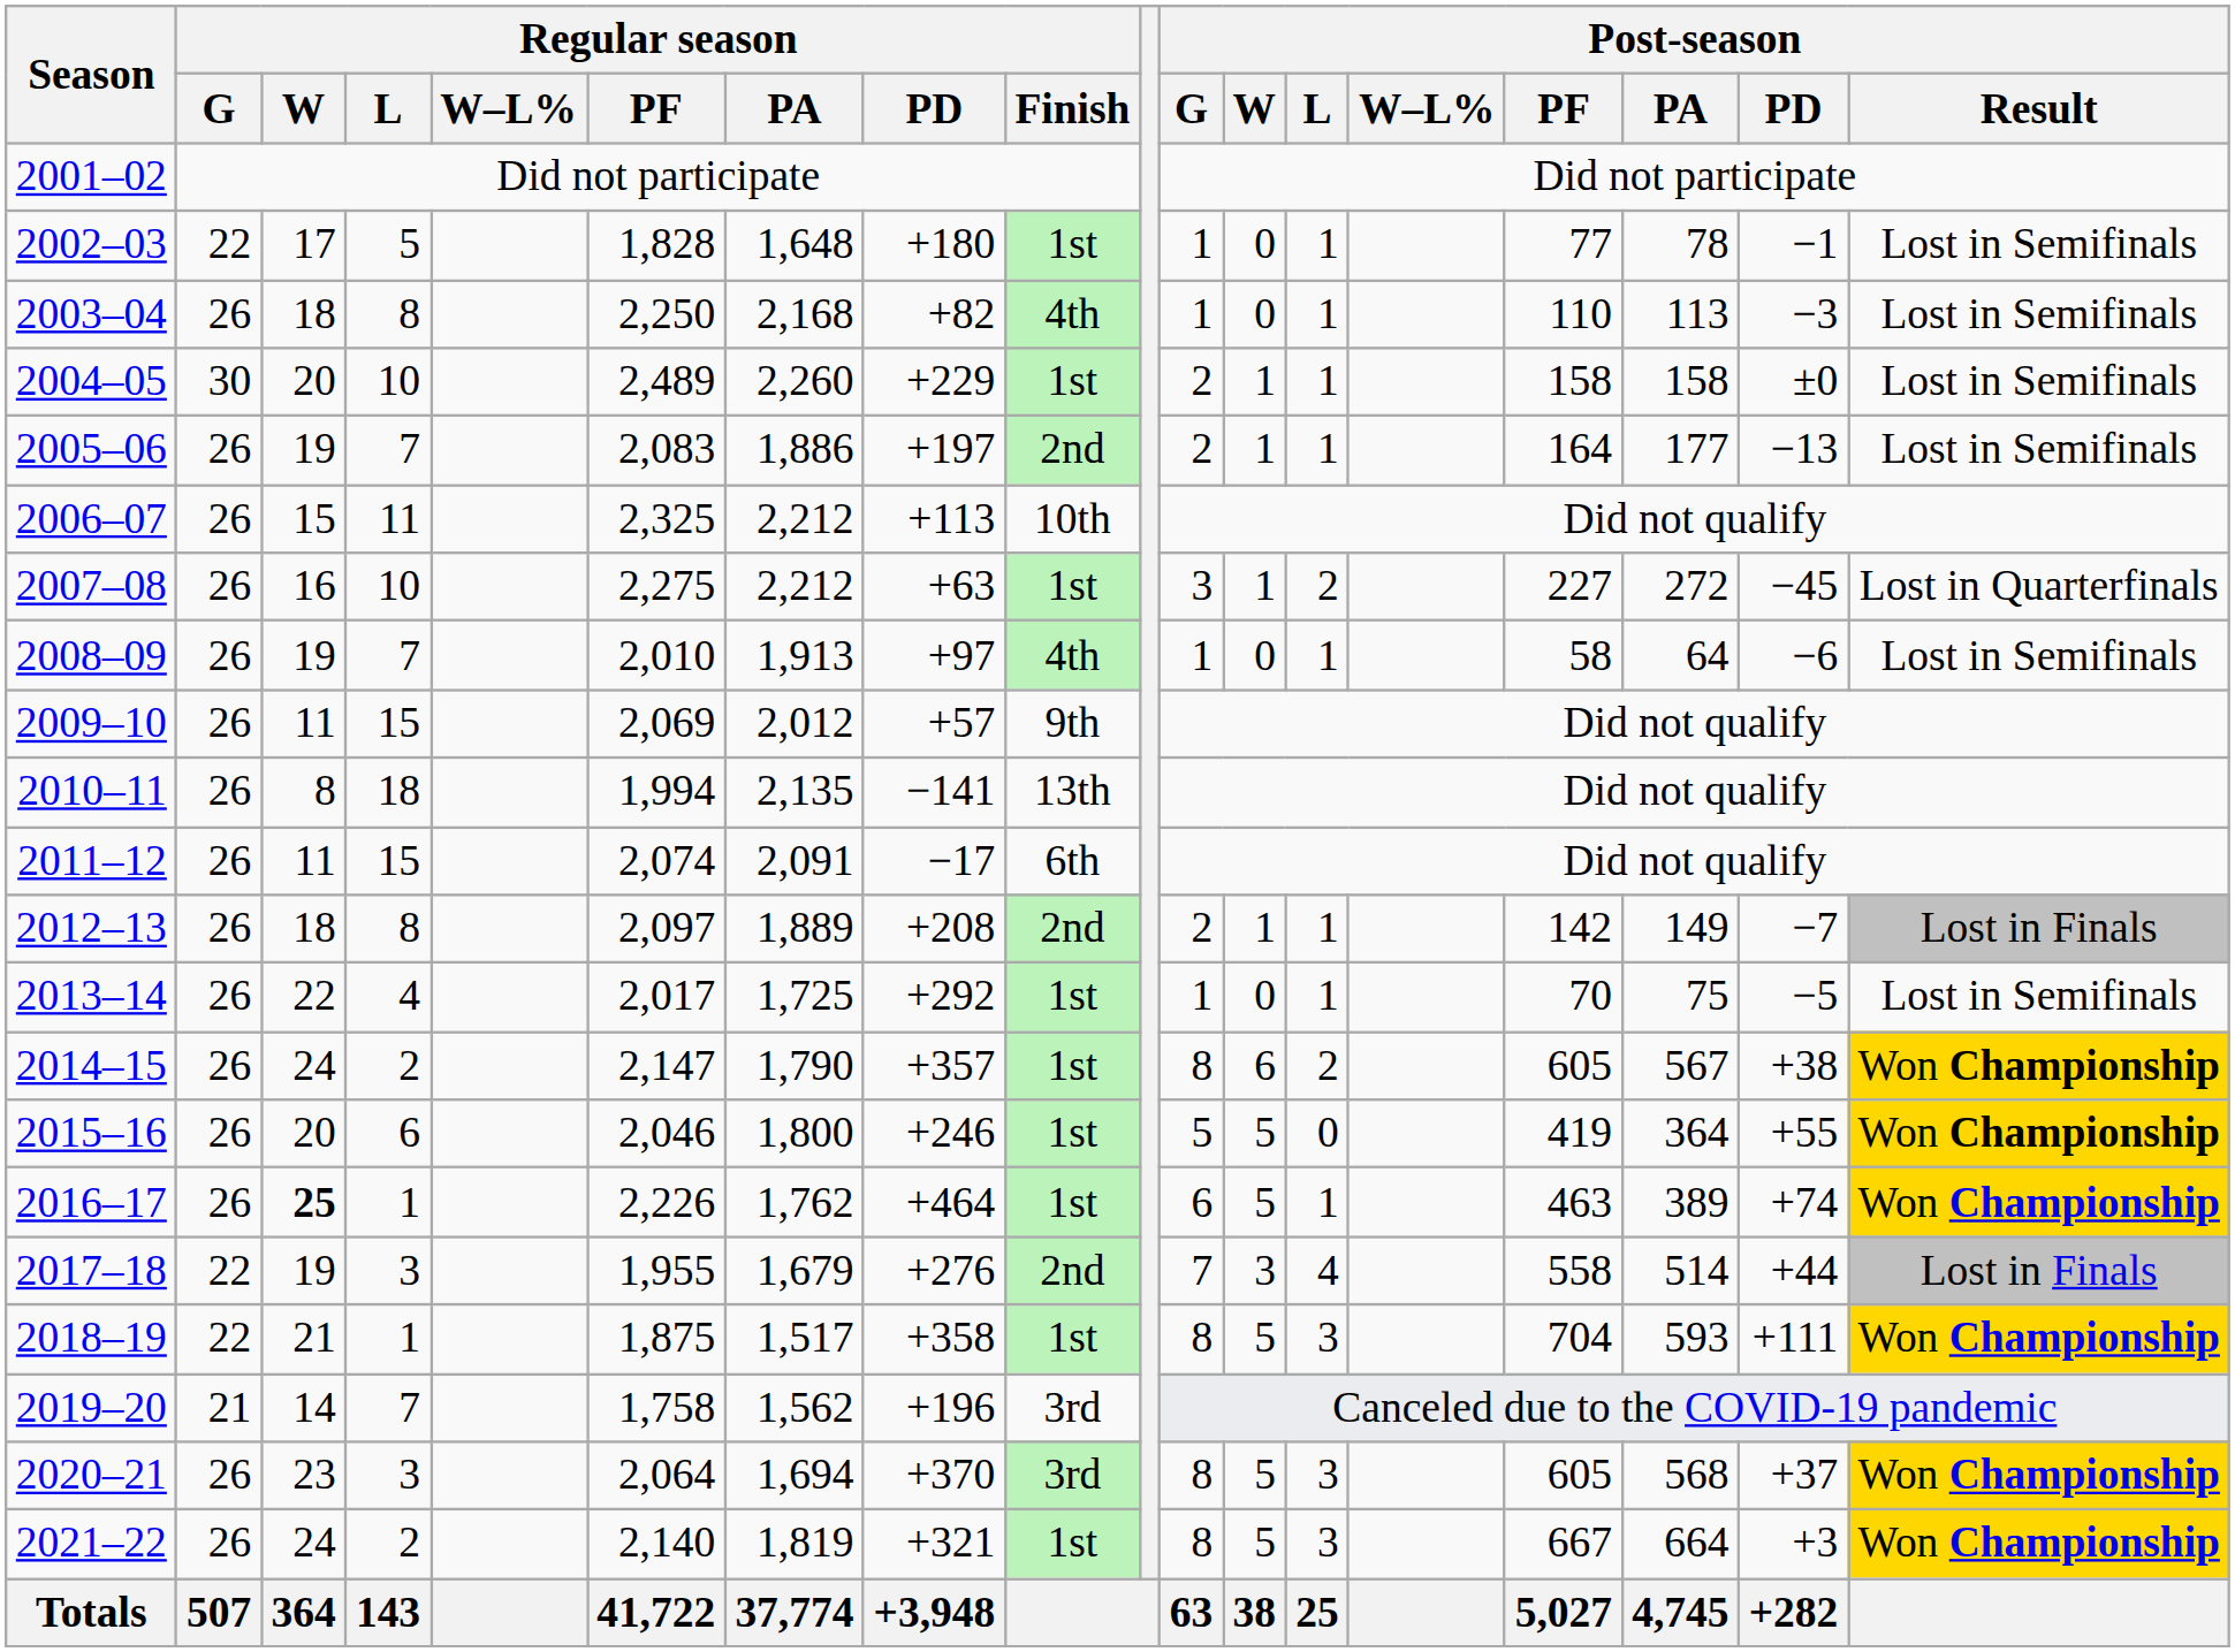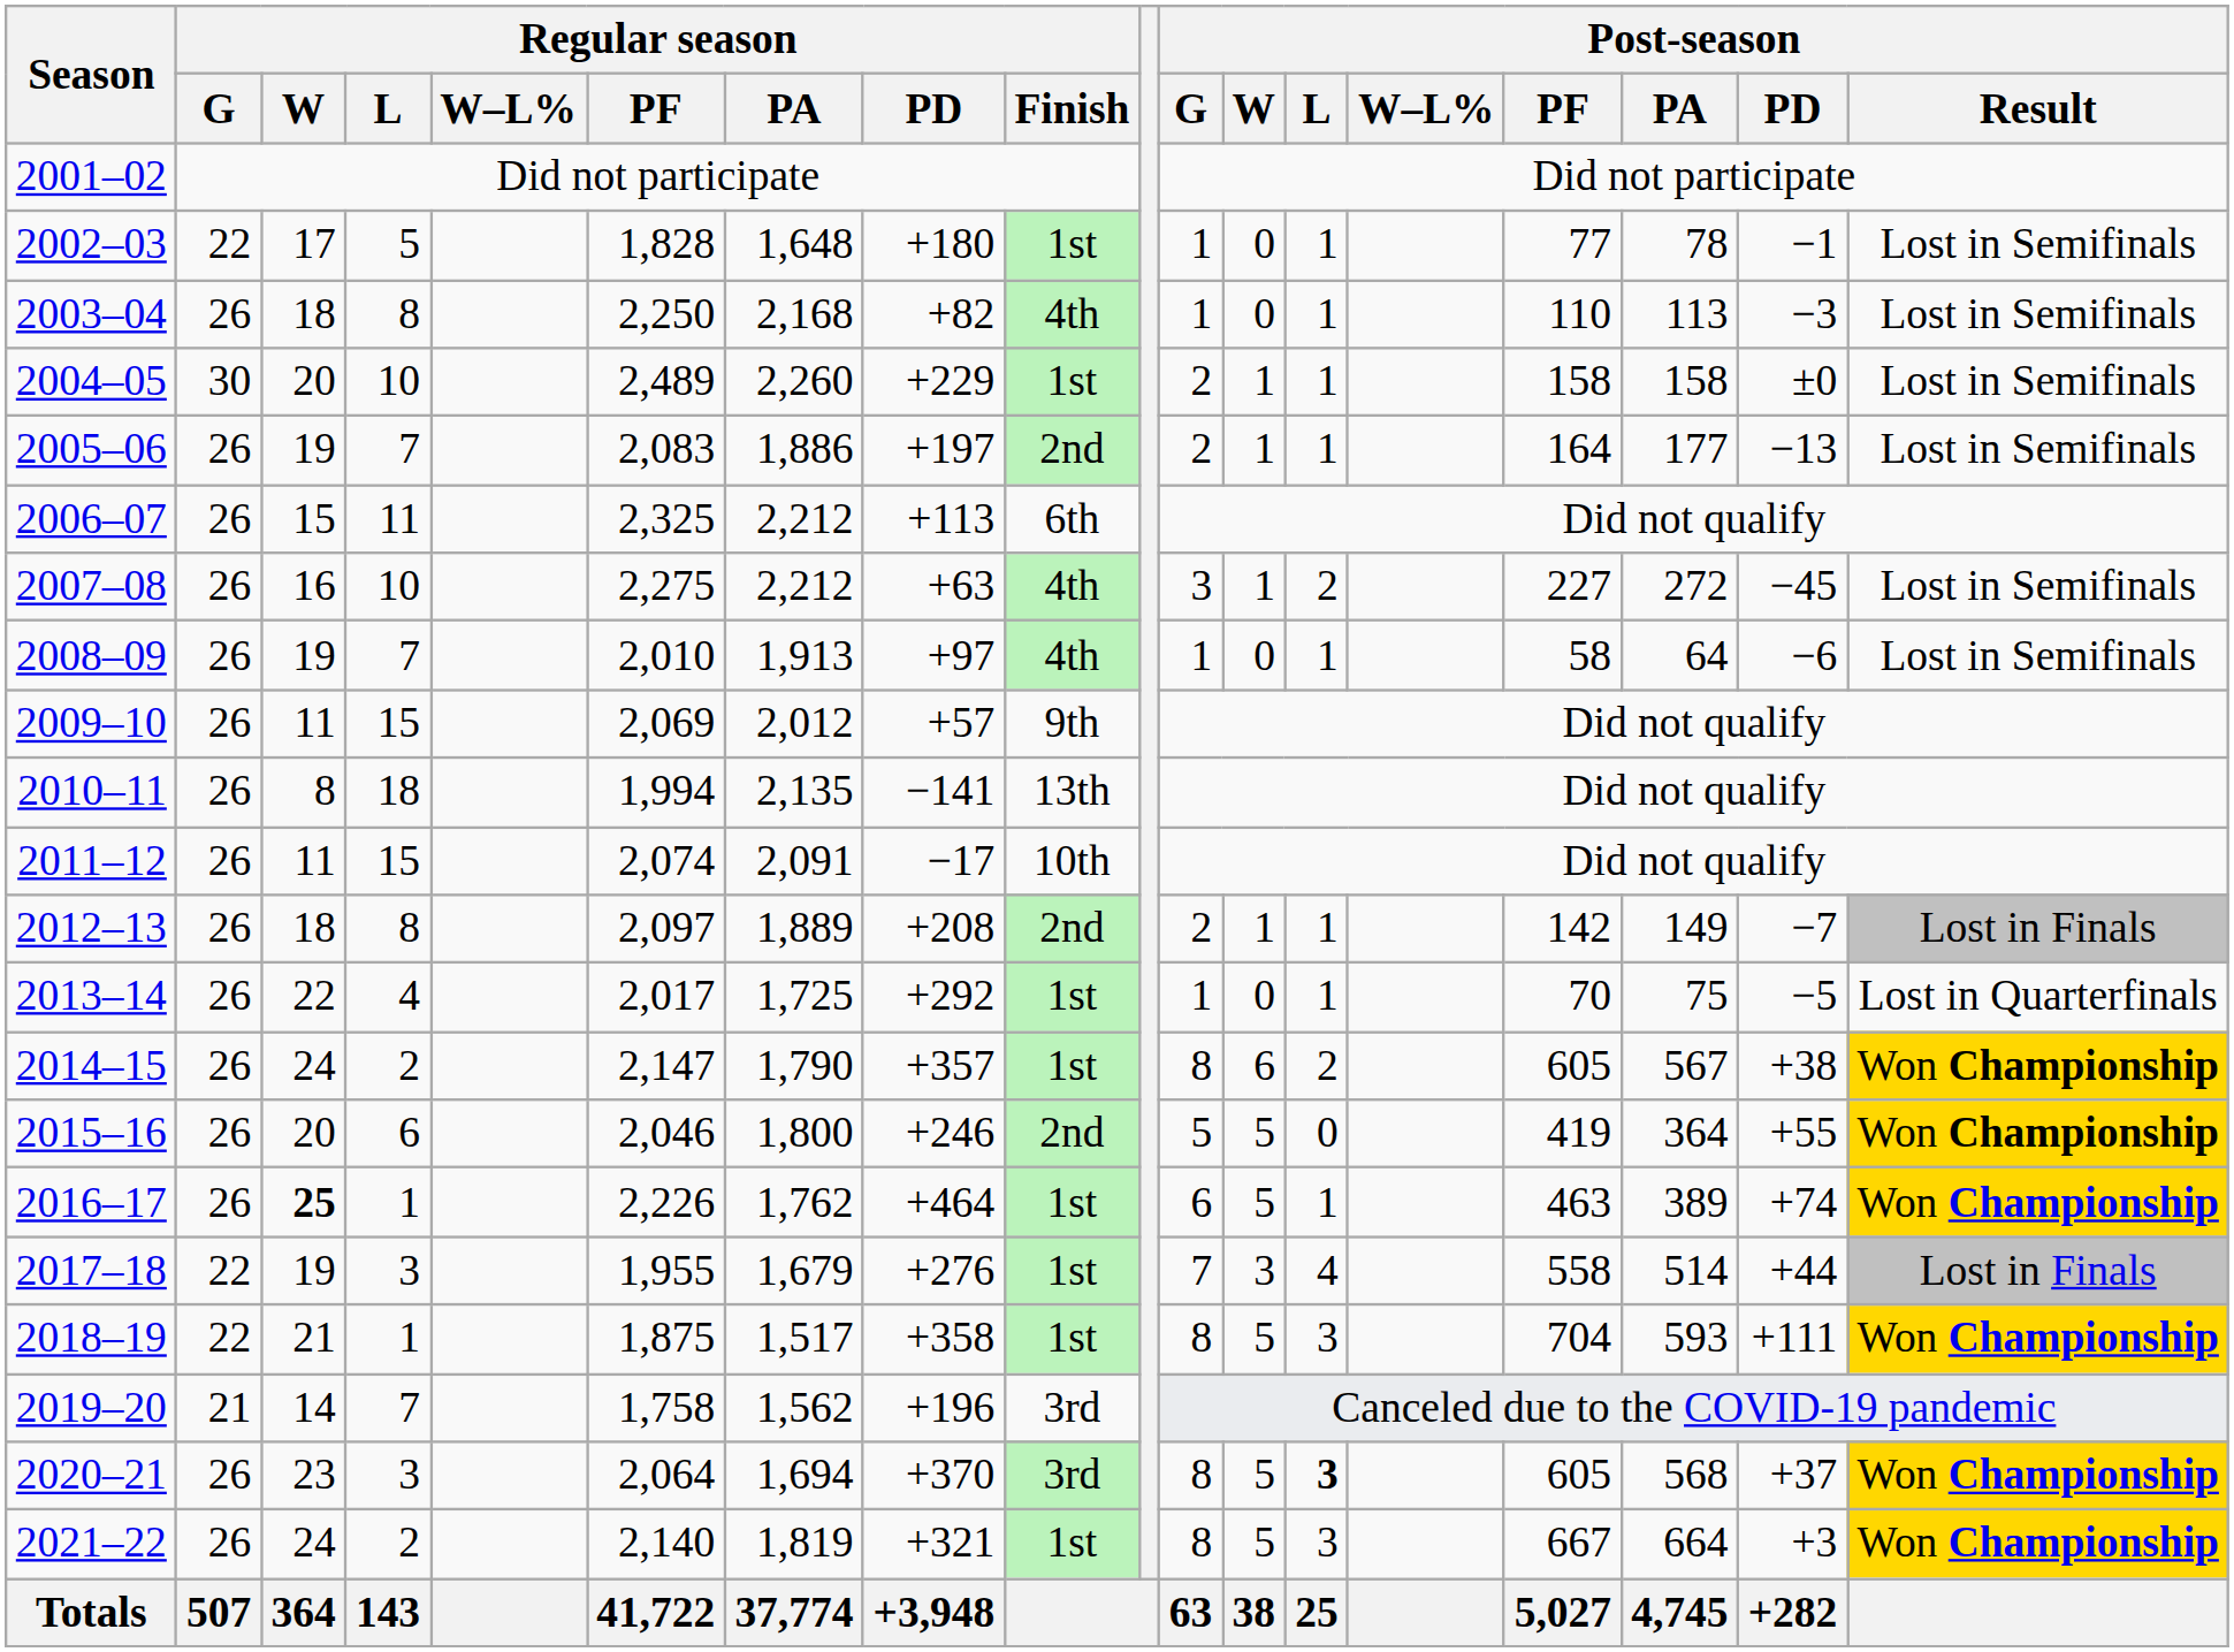2006–07 | Regular season / Finish: 10th -> 6th
2007–08 | Regular season / Finish: 1st -> 4th
2007–08 | Post-season / Result: Lost in Quarterfinals -> Lost in Semifinals
2011–12 | Regular season / Finish: 6th -> 10th
2013–14 | Post-season / Result: Lost in Semifinals -> Lost in Quarterfinals
2015–16 | Regular season / Finish: 1st -> 2nd
2017–18 | Regular season / Finish: 2nd -> 1st
2020–21 | Post-season / L: normal -> bold
